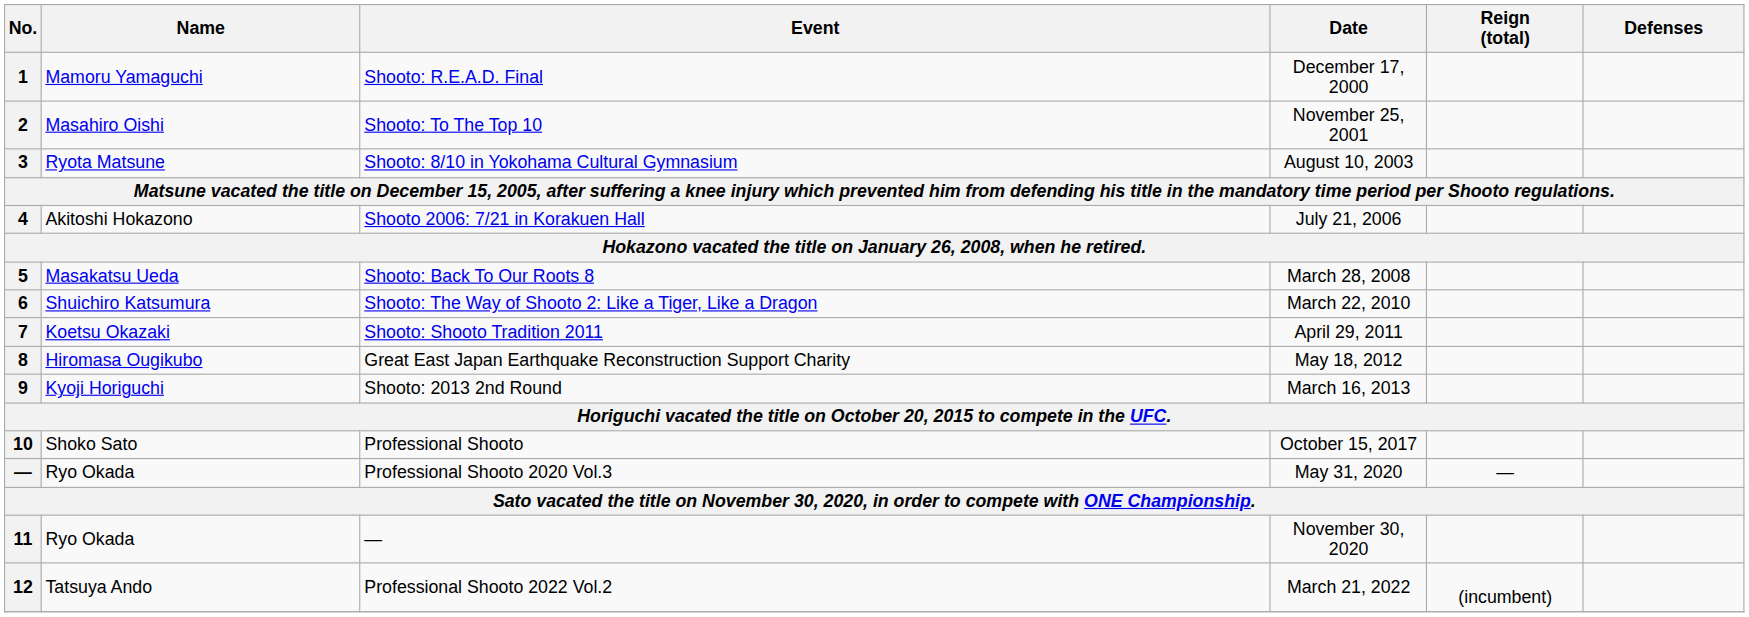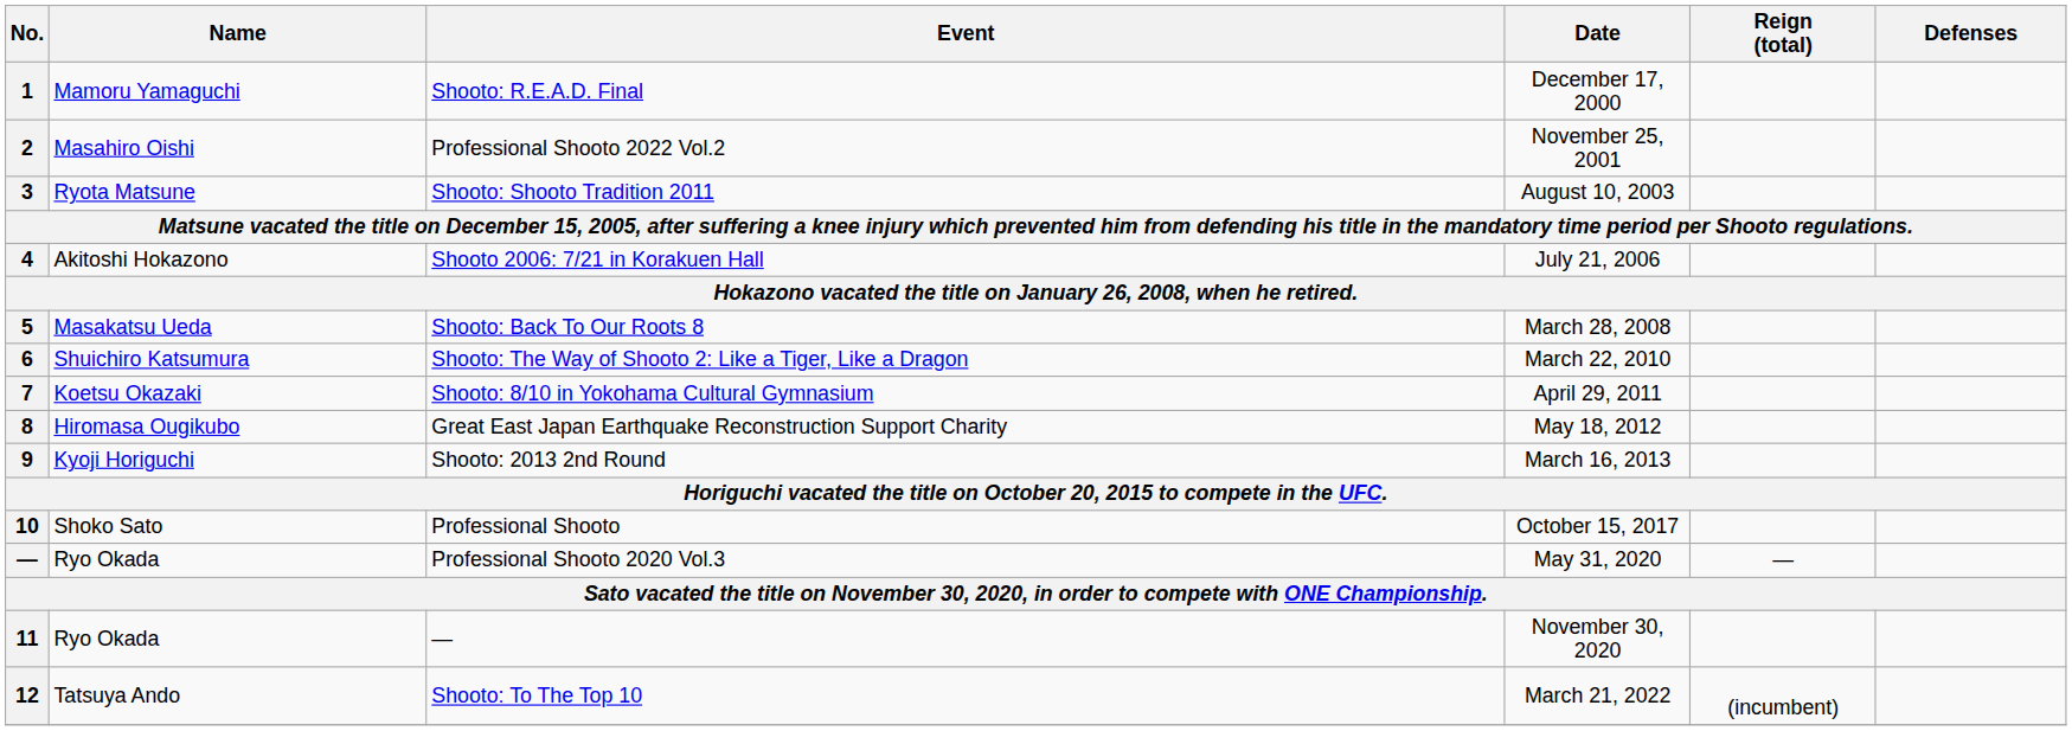2 | Event: Shooto: To The Top 10 -> Professional Shooto 2022 Vol.2
3 | Event: Shooto: 8/10 in Yokohama Cultural Gymnasium -> Shooto: Shooto Tradition 2011
7 | Event: Shooto: Shooto Tradition 2011 -> Shooto: 8/10 in Yokohama Cultural Gymnasium
12 | Event: Professional Shooto 2022 Vol.2 -> Shooto: To The Top 10
